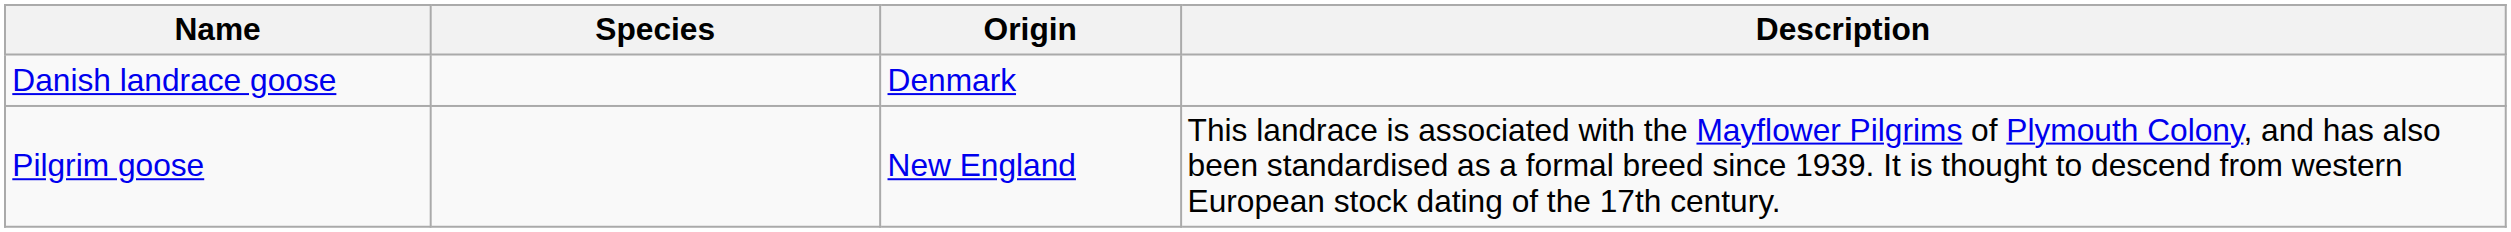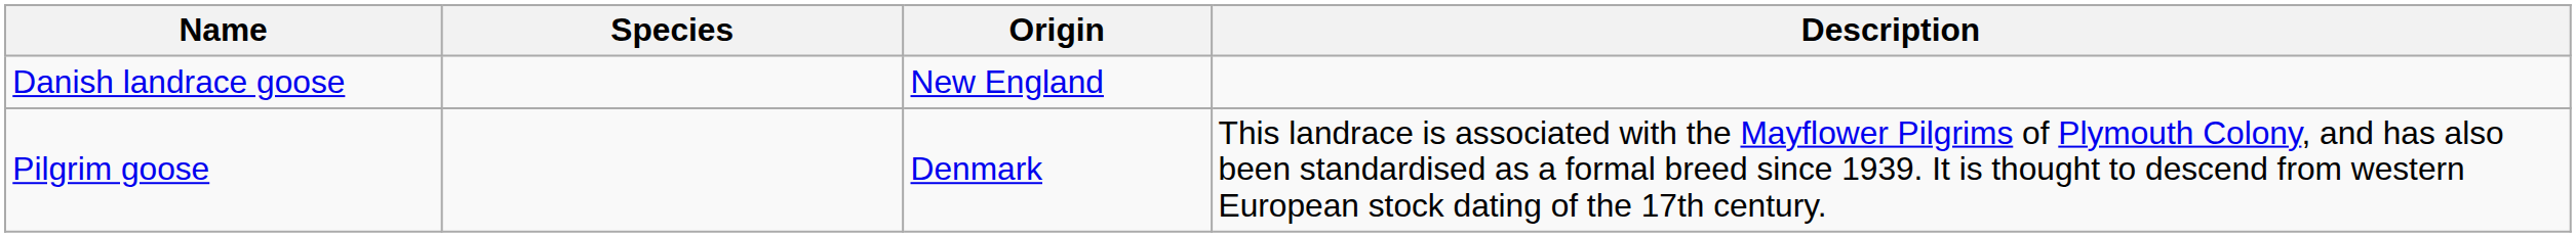Danish landrace goose | Origin: Denmark -> New England
Pilgrim goose | Origin: New England -> Denmark
